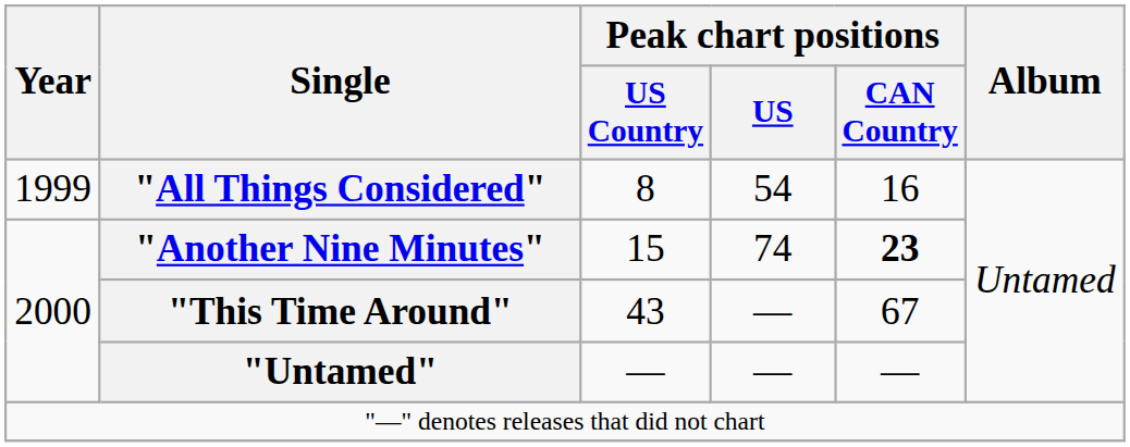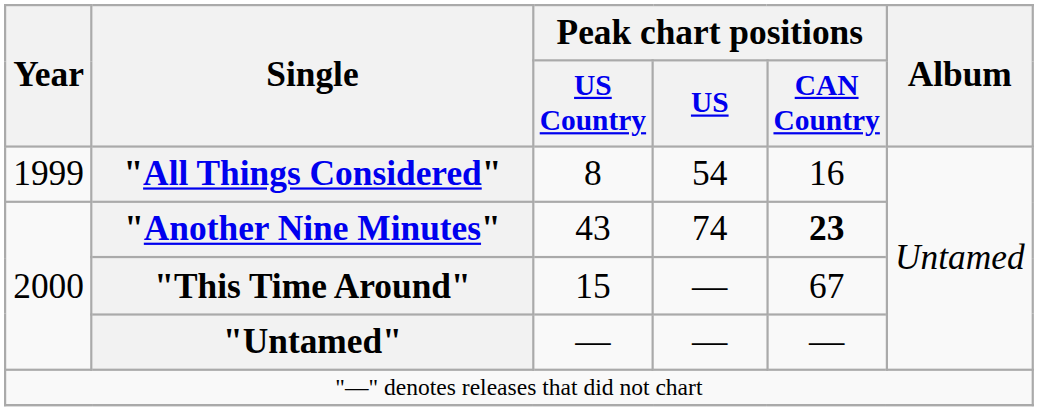"Another Nine Minutes" | Peak chart positions / US Country: 15 -> 43
"This Time Around" | Peak chart positions / US Country: 43 -> 15
